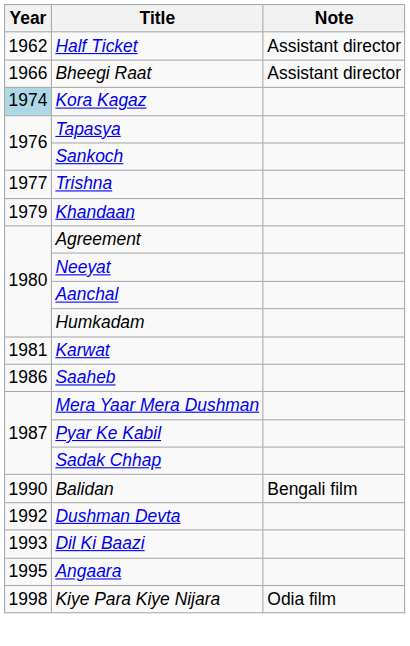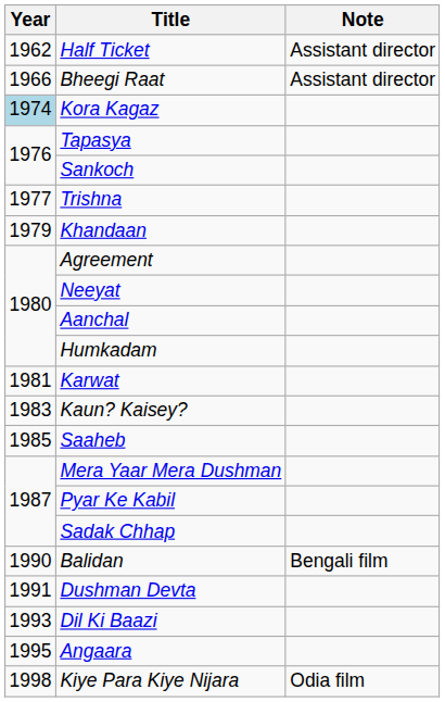+ row: 1983 | Kaun? Kaisey?
Saaheb | Year: 1986 -> 1985
Dushman Devta | Year: 1992 -> 1991
